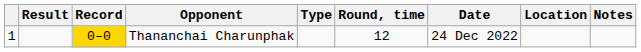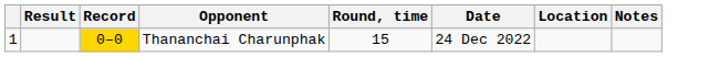- column: Type
Thananchai Charunphak | Round, time: 12 -> 15
